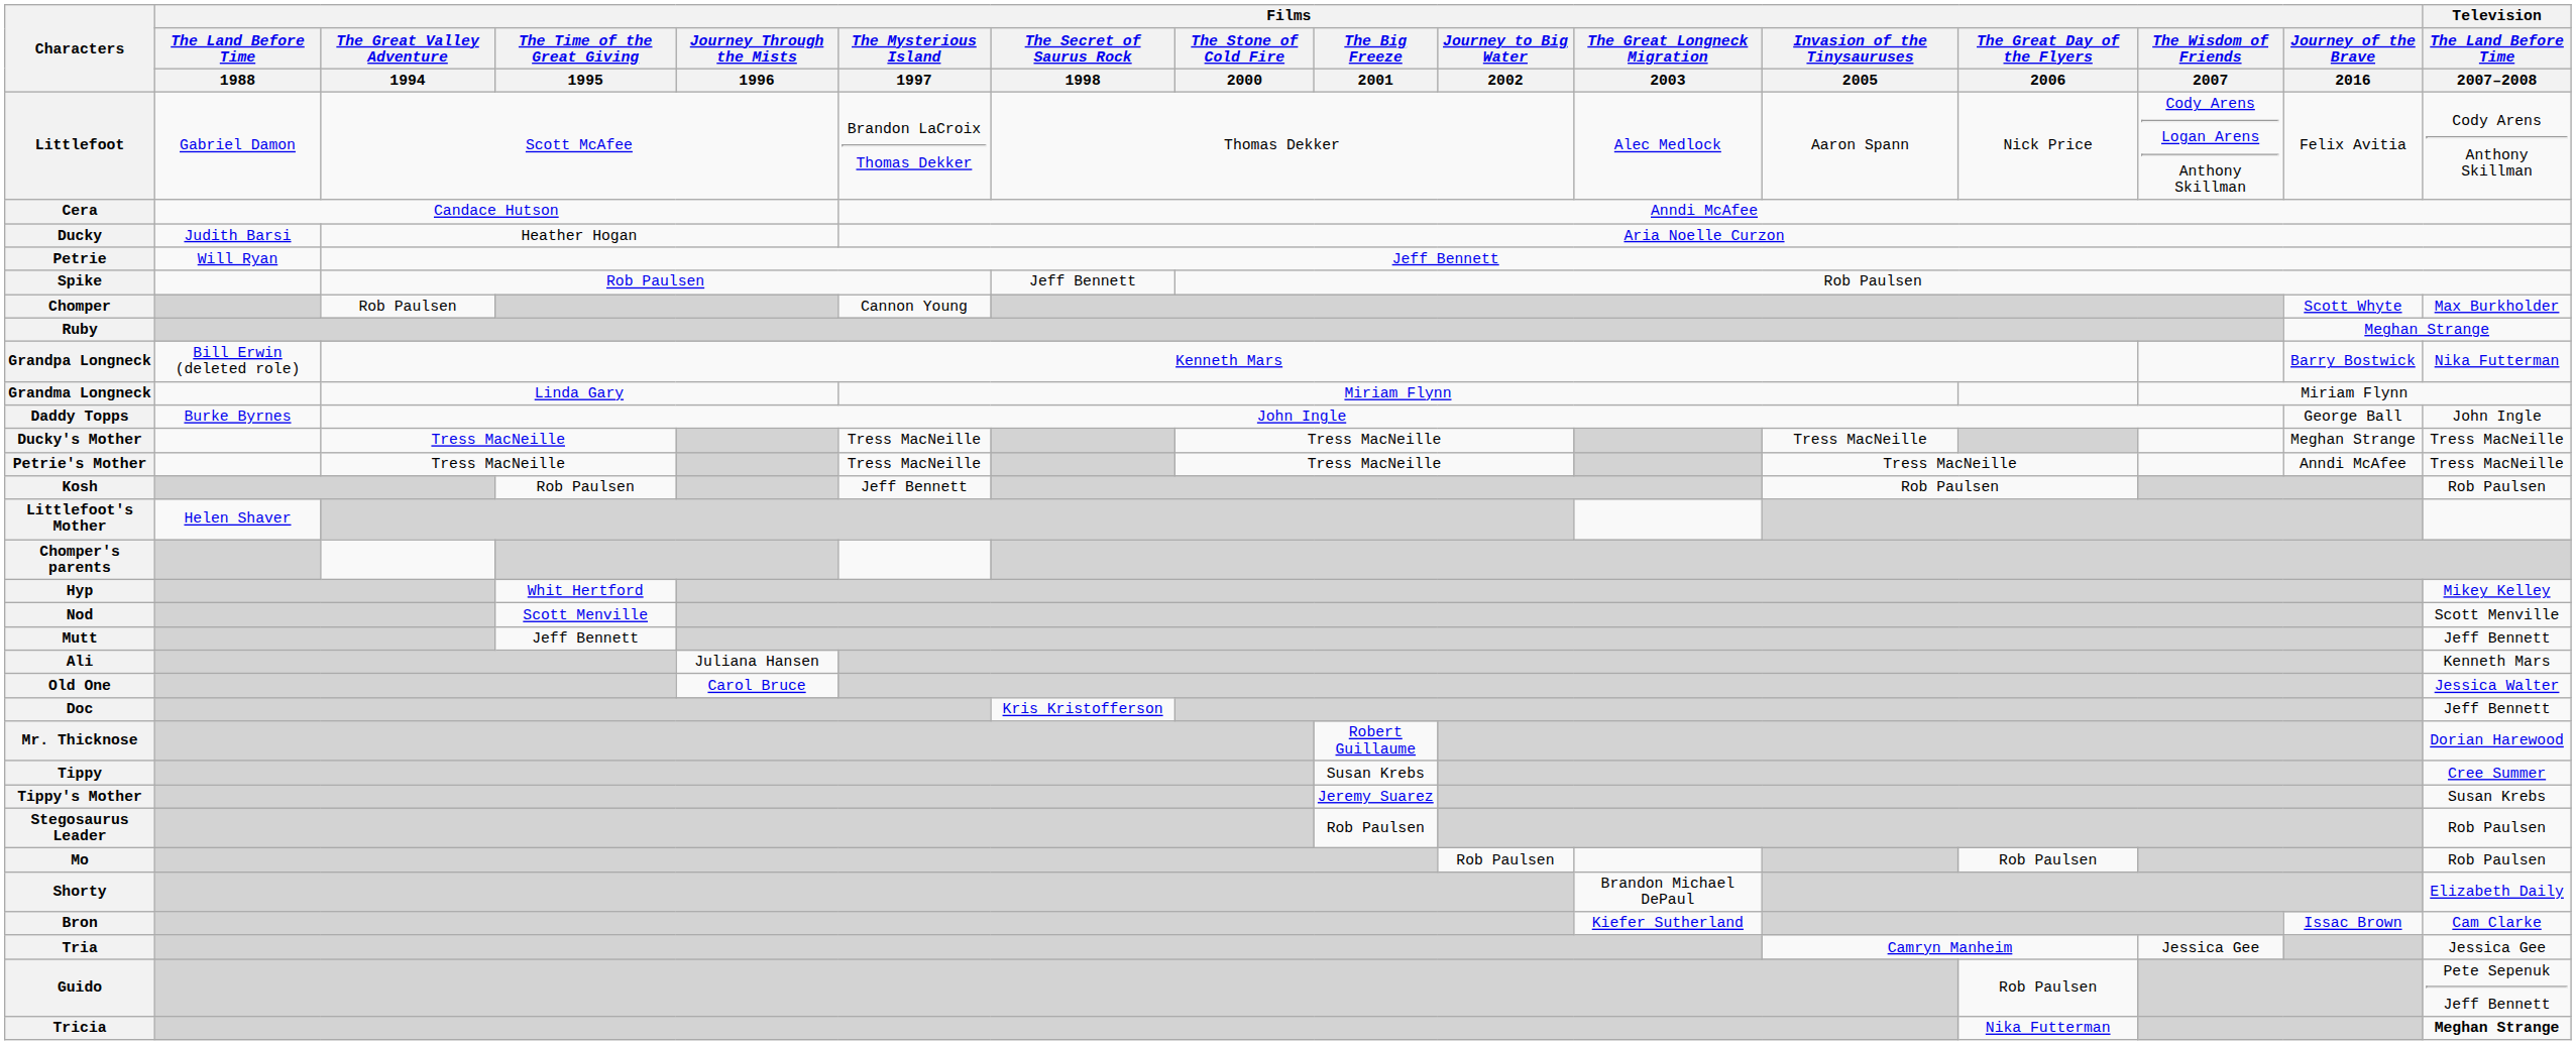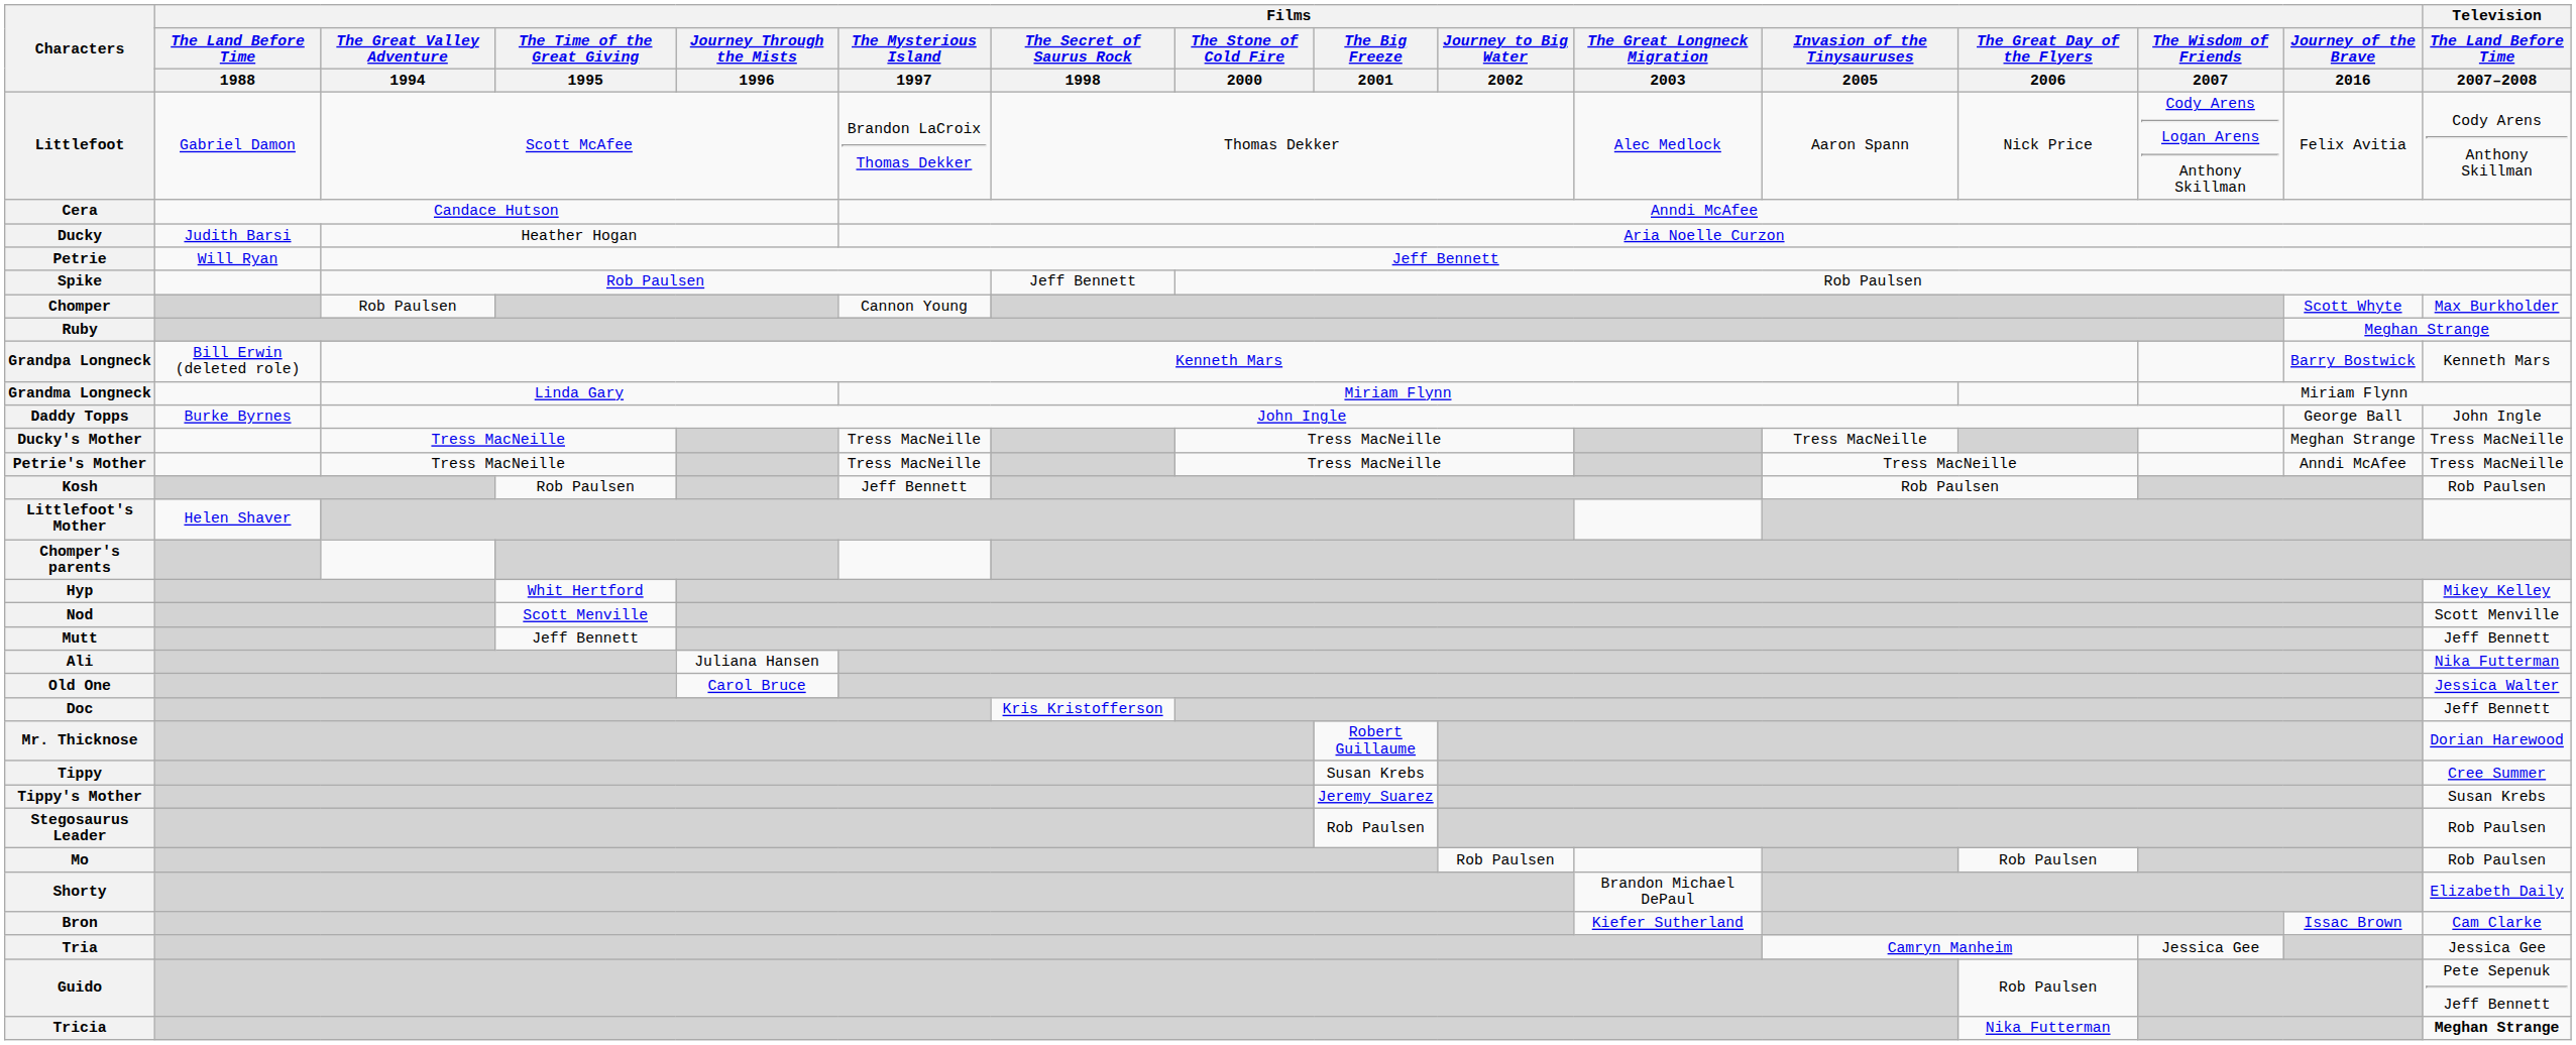Grandpa Longneck | Television / The Land Before Time / 2007–2008: Nika Futterman -> Kenneth Mars
Ali | Television / The Land Before Time / 2007–2008: Kenneth Mars -> Nika Futterman
